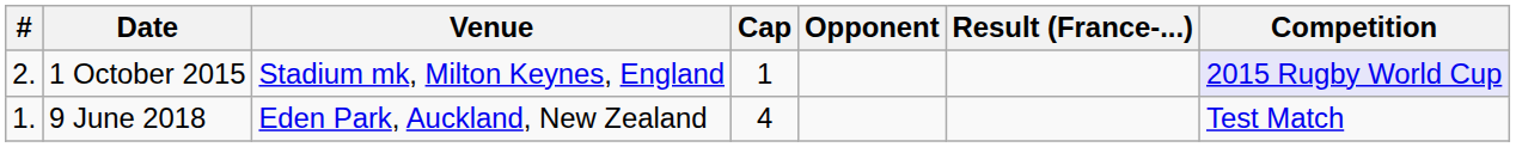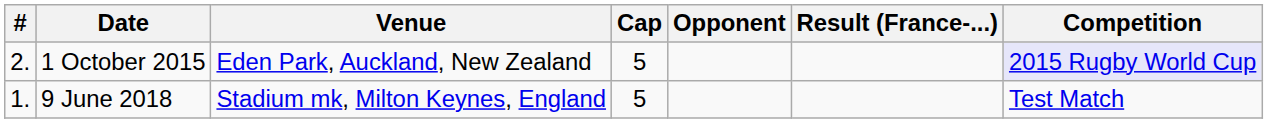1 October 2015 | Venue: Stadium mk, Milton Keynes, England -> Eden Park, Auckland, New Zealand
1 October 2015 | Cap: 1 -> 5
9 June 2018 | Venue: Eden Park, Auckland, New Zealand -> Stadium mk, Milton Keynes, England
9 June 2018 | Cap: 4 -> 5
